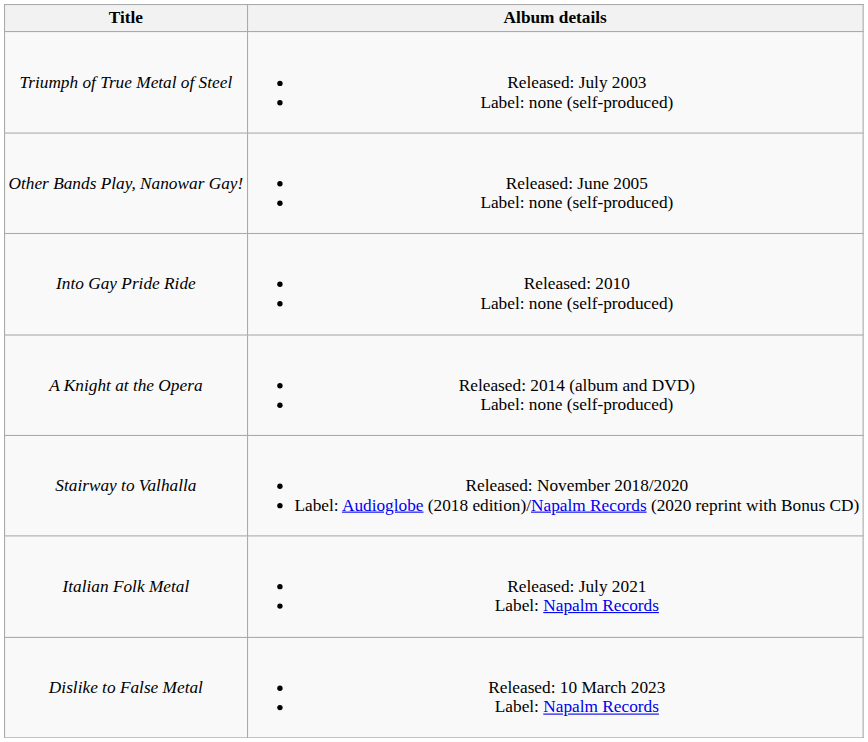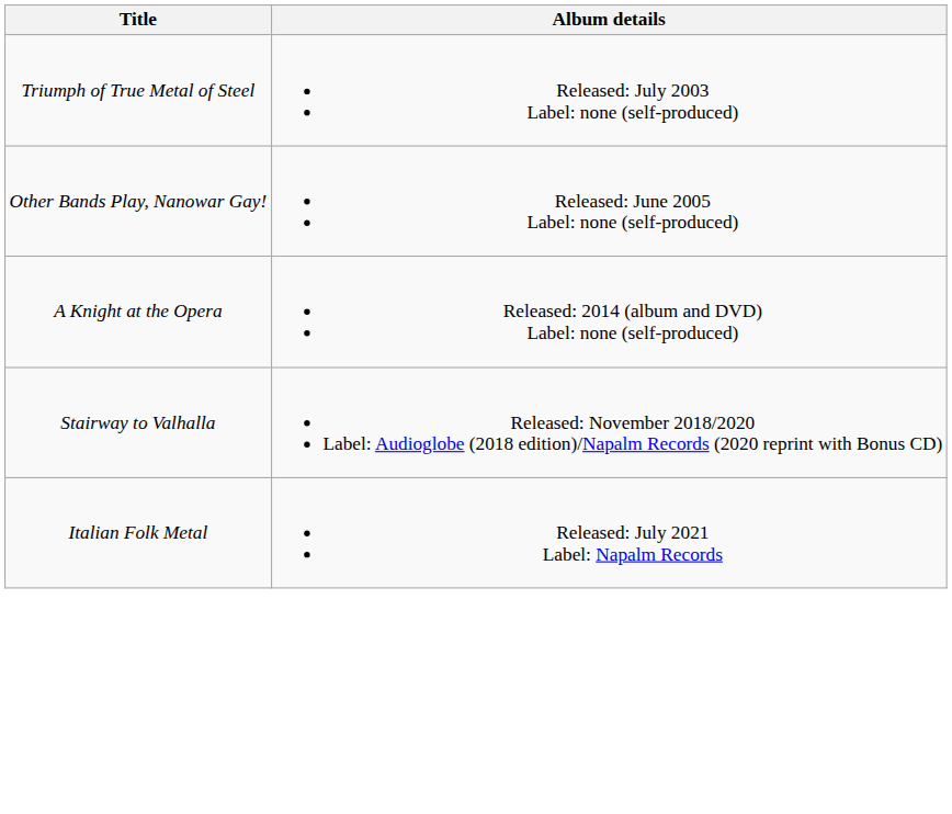- row: Into Gay Pride Ride | Released: 2010 Label: none (self-produced)
- row: Dislike to False Metal | Released: 10 March 2023 Label: Napalm Records
